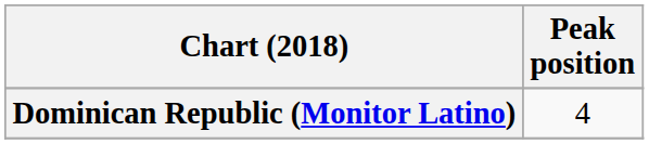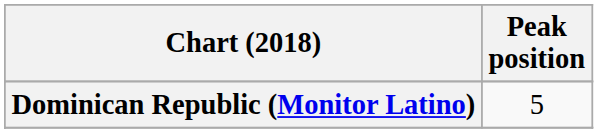Dominican Republic (Monitor Latino) | Peak position: 4 -> 5
